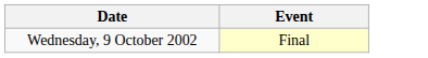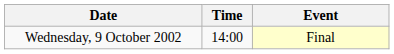+ column: Time | 14:00
